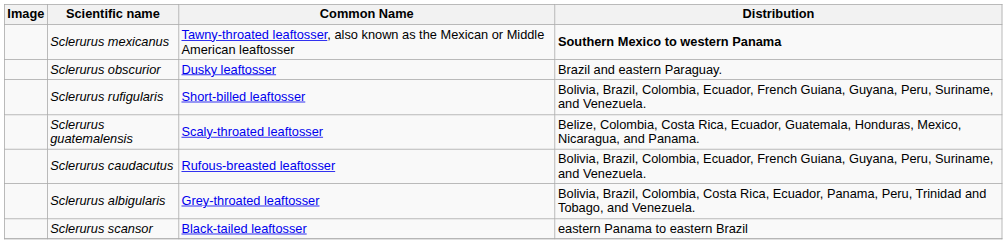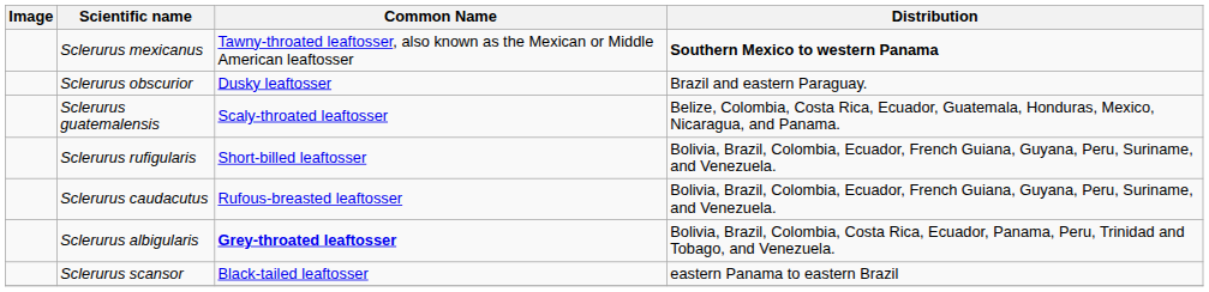rows swapped: Sclerurus rufigularis <-> Sclerurus guatemalensis
Sclerurus albigularis | Common Name: normal -> bold
